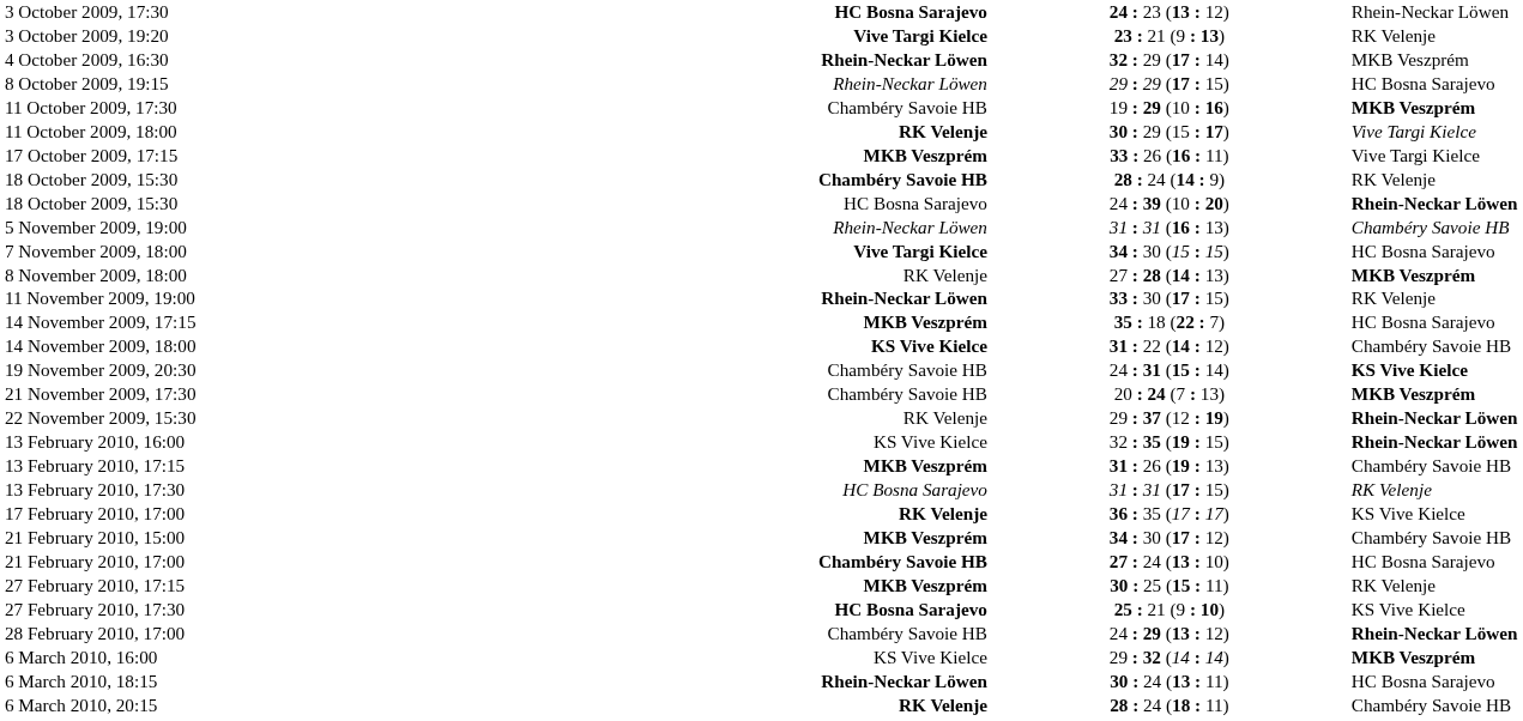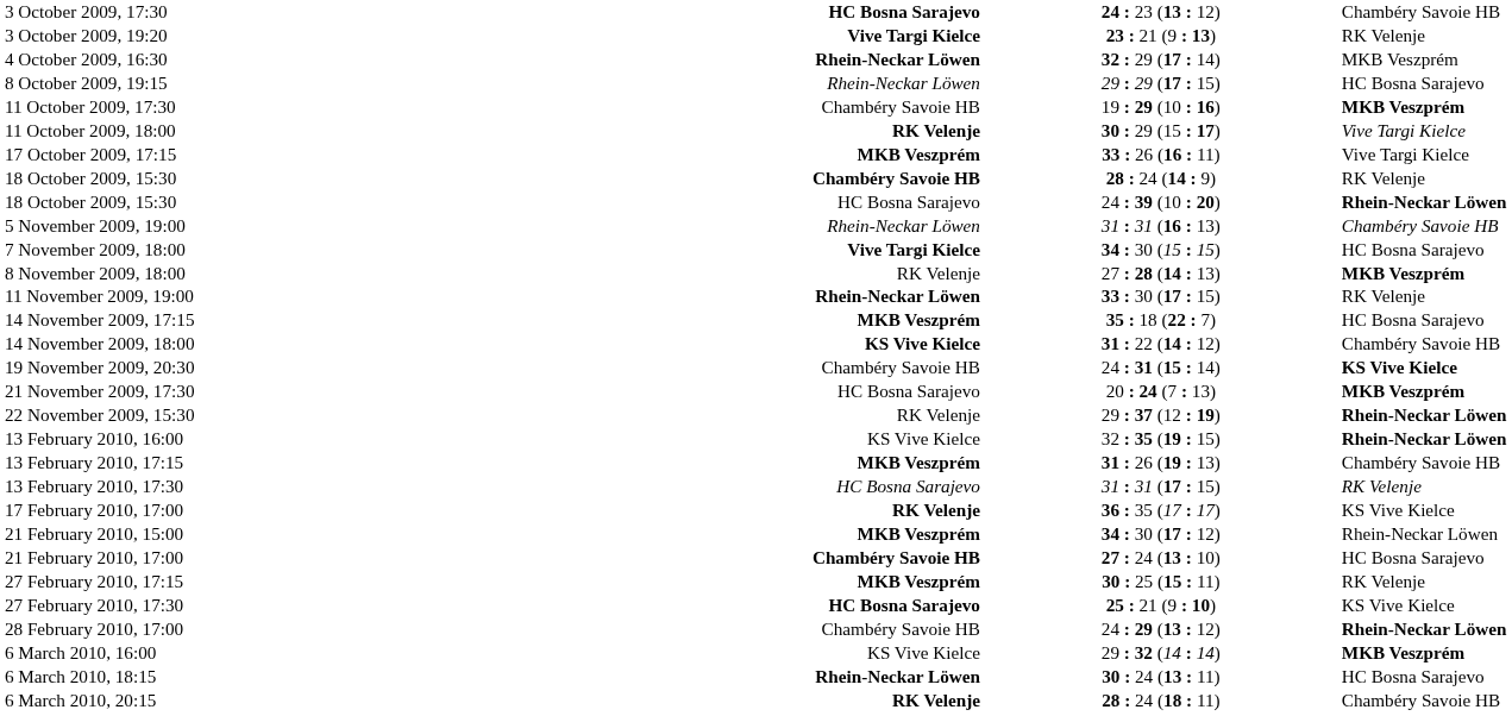3 October 2009, 17:30 | column 4: Rhein-Neckar Löwen -> Chambéry Savoie HB
21 November 2009, 17:30 | column 2: Chambéry Savoie HB -> HC Bosna Sarajevo
21 February 2010, 15:00 | column 4: Chambéry Savoie HB -> Rhein-Neckar Löwen
